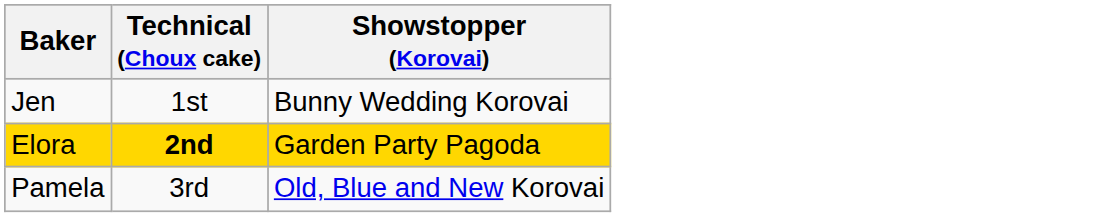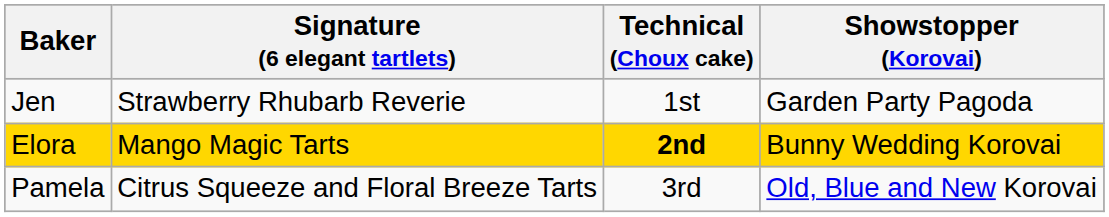+ column: Signature (6 elegant tartlets) | Strawberry Rhubarb Reverie | Mango Magic Tarts | Citrus Squeeze and Floral Breeze Tarts
Jen | Showstopper (Korovai): Bunny Wedding Korovai -> Garden Party Pagoda
Elora | Showstopper (Korovai): Garden Party Pagoda -> Bunny Wedding Korovai
